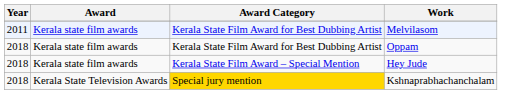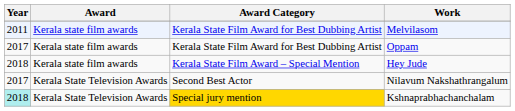Oppam | Year: 2018 -> 2017
+ row: 2017 | Kerala State Television Awards | Second Best Actor | Nilavum Nakshathrangalum
Kshnaprabhachanchalam | Year: no background -> paleturquoise background
